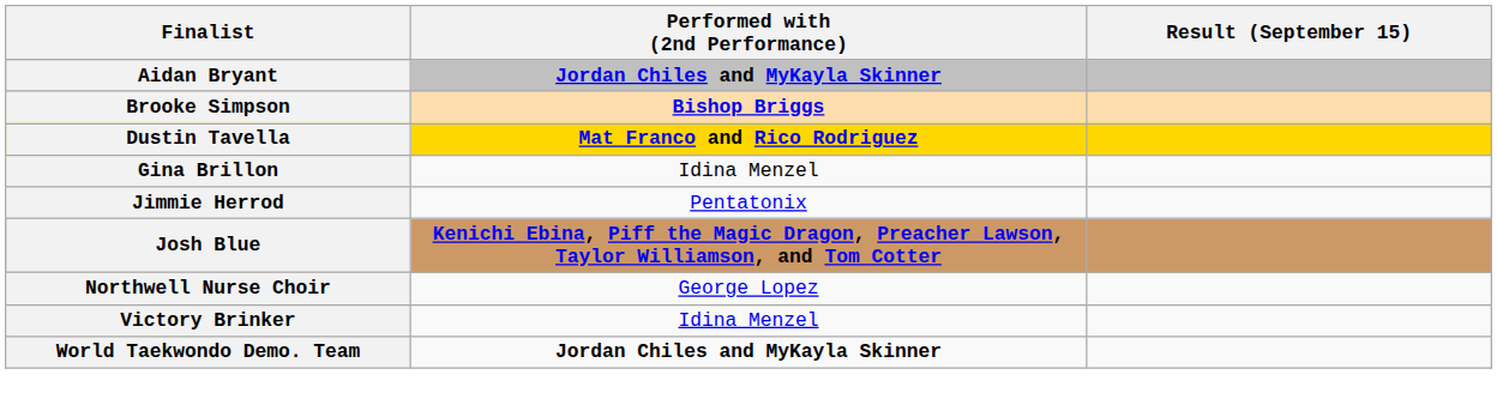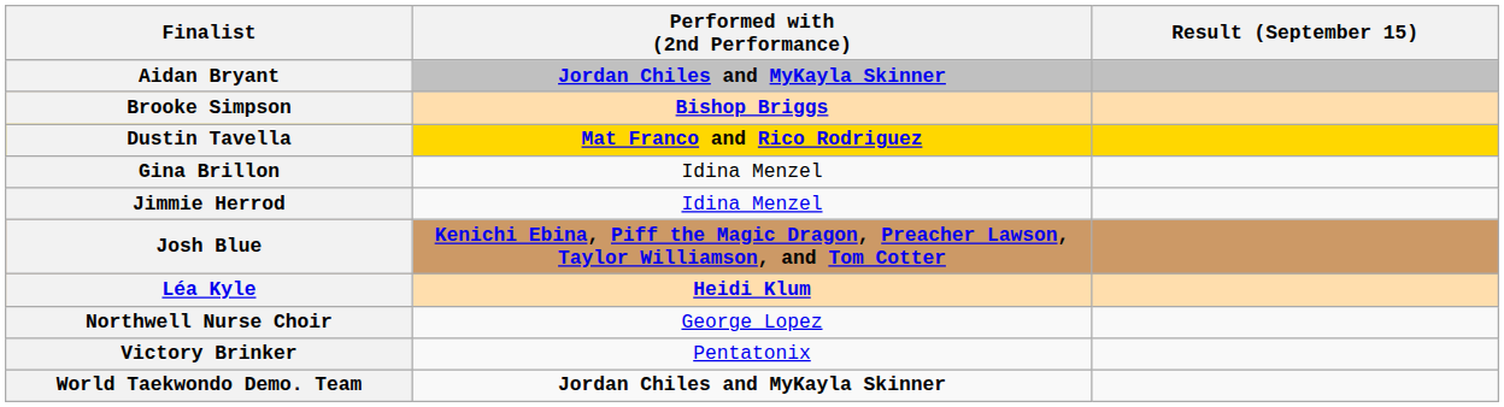Jimmie Herrod | Performed with (2nd Performance): Pentatonix -> Idina Menzel
+ row: Léa Kyle | Heidi Klum
Victory Brinker | Performed with (2nd Performance): Idina Menzel -> Pentatonix
